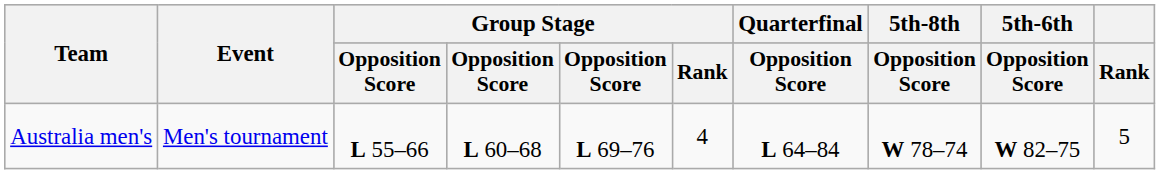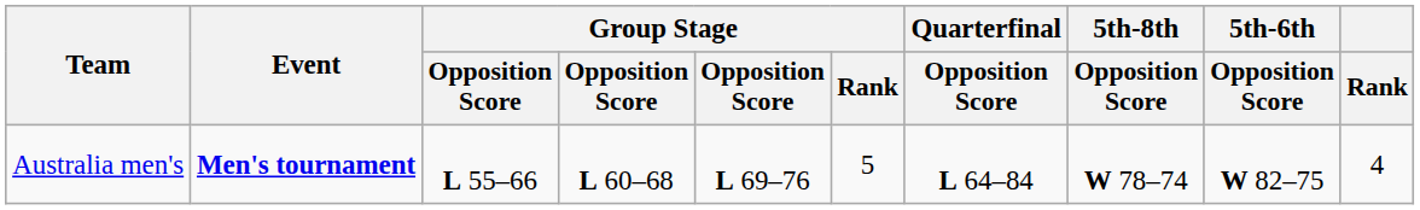Australia men's | Event: normal -> bold
Australia men's | Group Stage / Rank: 4 -> 5
Australia men's | Rank: 5 -> 4
